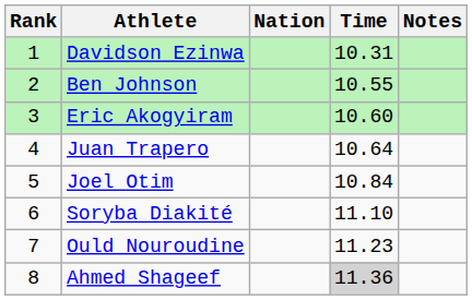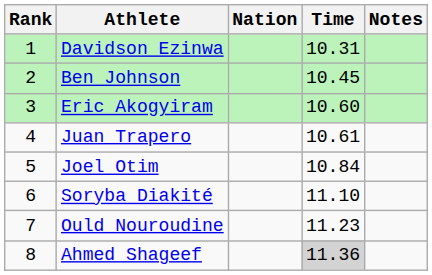Ben Johnson | Time: 10.55 -> 10.45
Juan Trapero | Time: 10.64 -> 10.61
